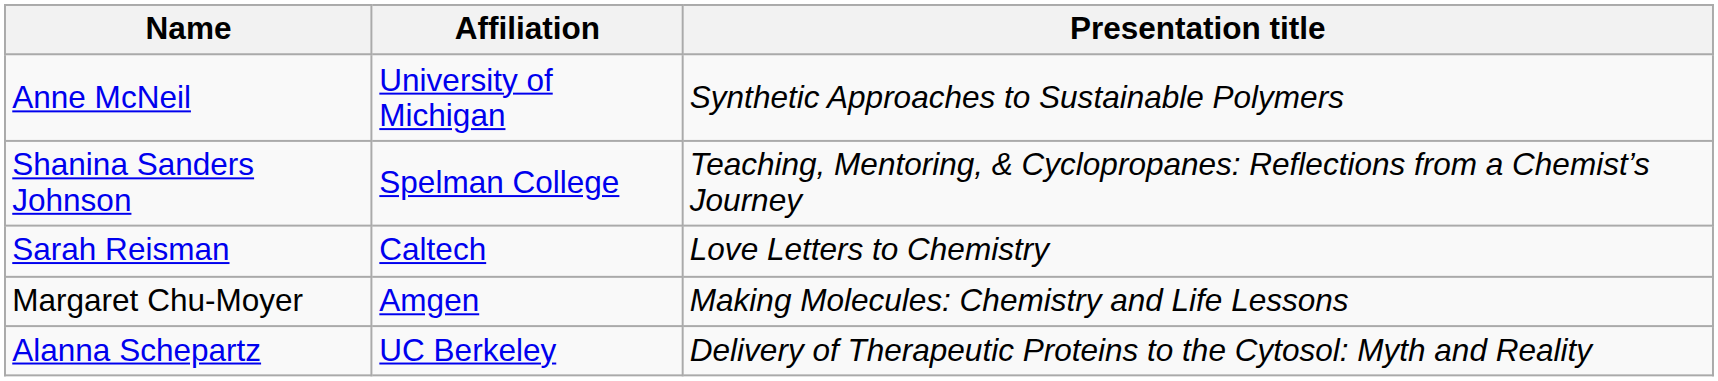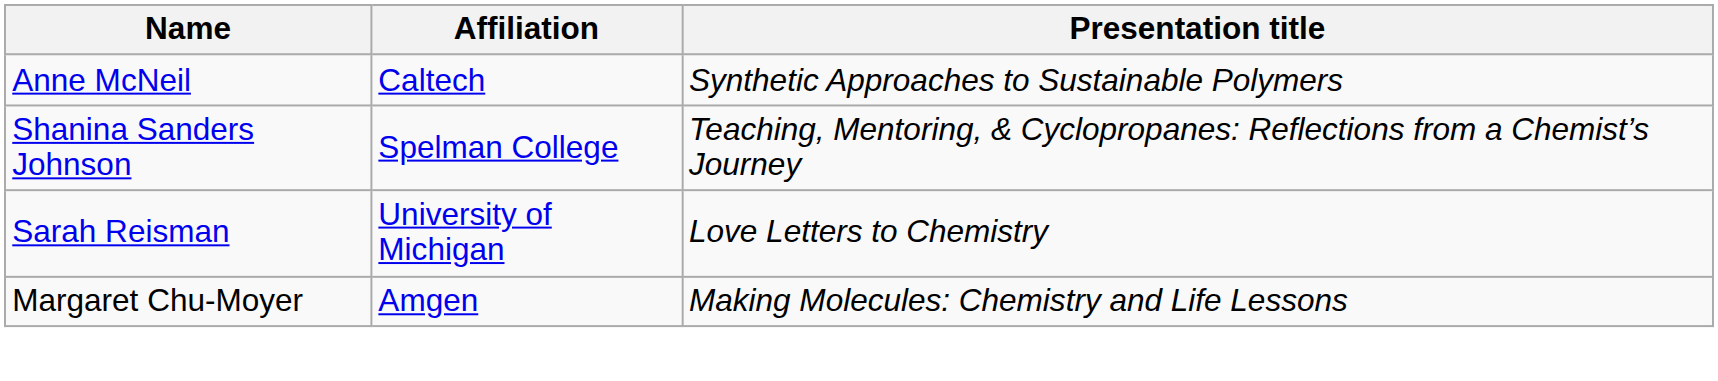Anne McNeil | Affiliation: University of Michigan -> Caltech
Sarah Reisman | Affiliation: Caltech -> University of Michigan
- row: Alanna Schepartz | UC Berkeley | Delivery of Therapeutic Proteins to the Cytosol: Myth and Reality
